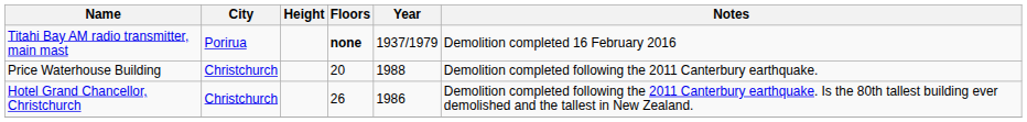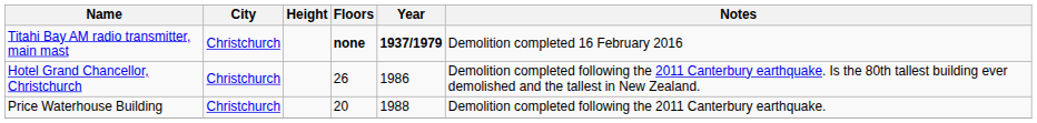Titahi Bay AM radio transmitter, main mast | City: Porirua -> Christchurch
Titahi Bay AM radio transmitter, main mast | Year: normal -> bold
rows swapped: Hotel Grand Chancellor, Christchurch <-> Price Waterhouse Building
